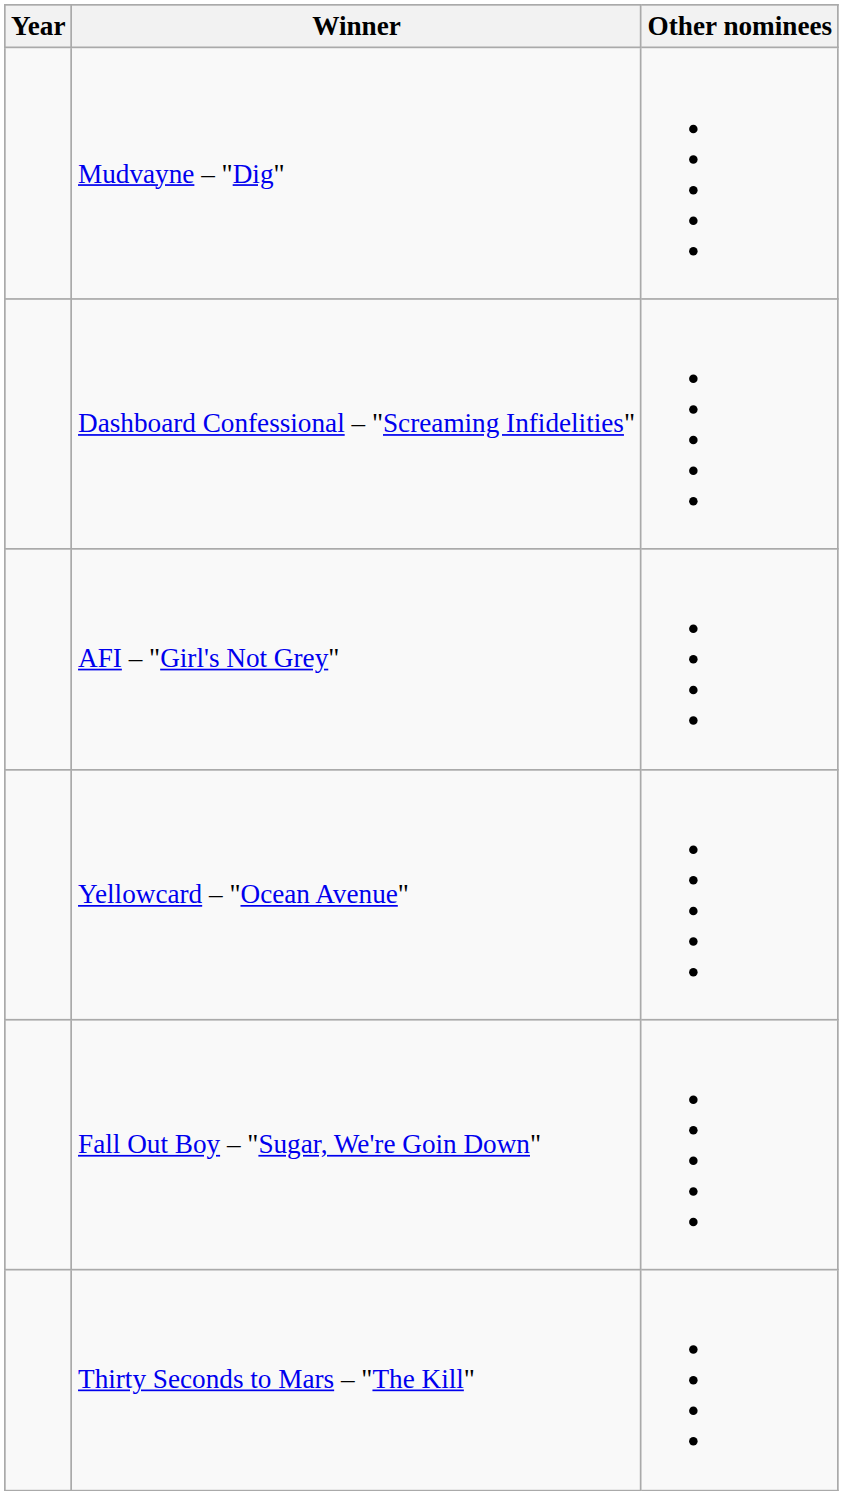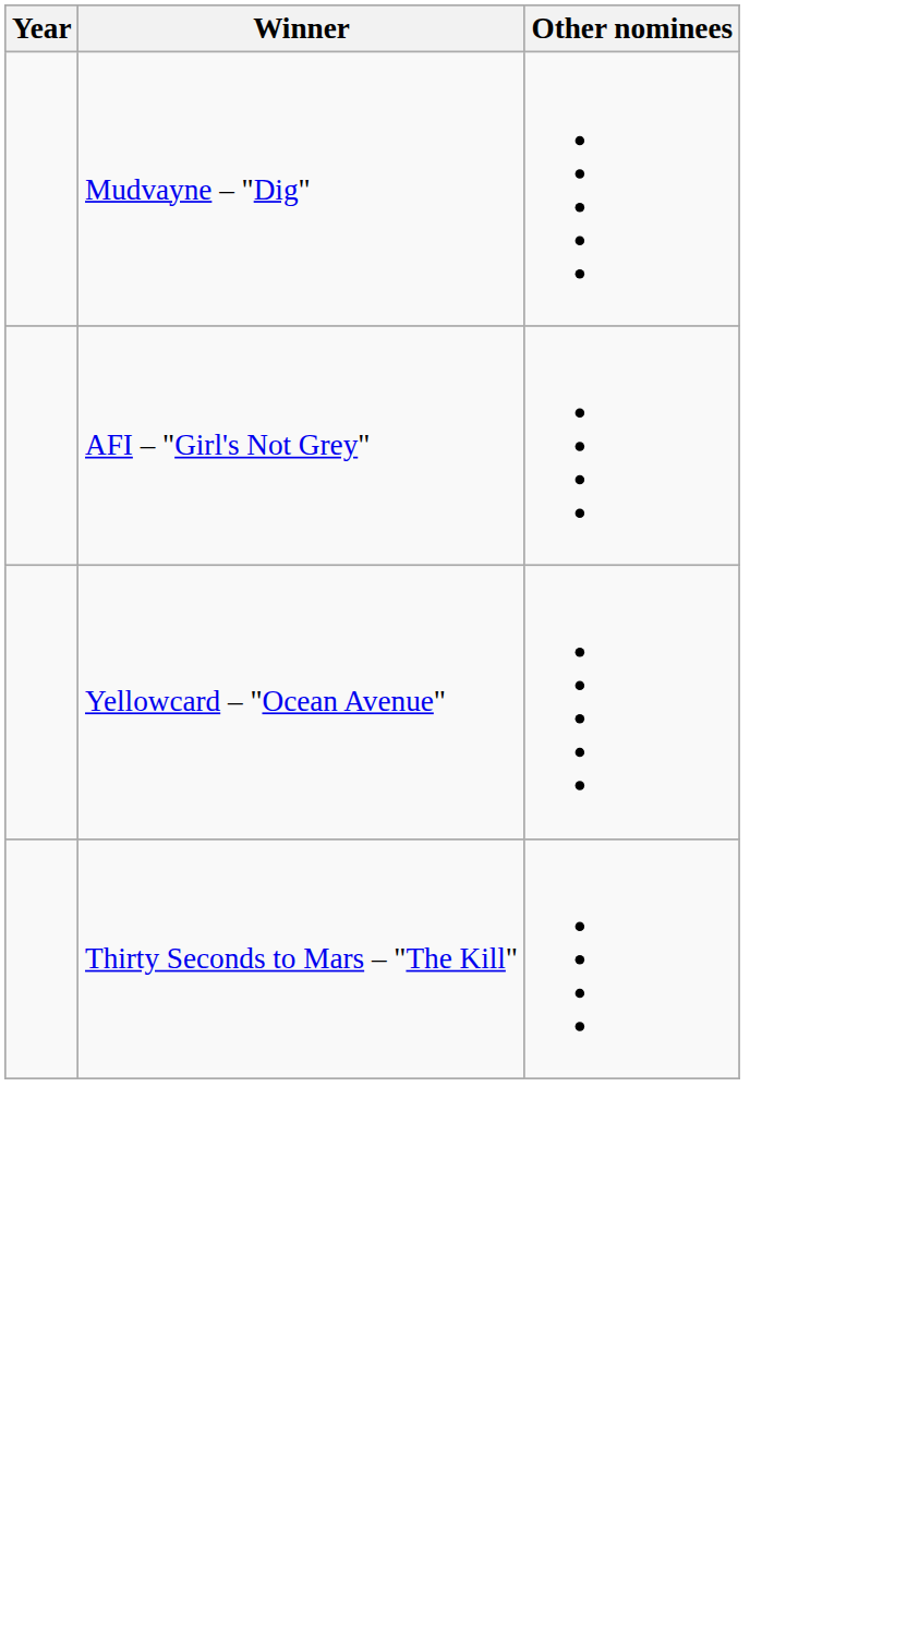- row: Dashboard Confessional – "Screaming Infidelities"
- row: Fall Out Boy – "Sugar, We're Goin Down"
